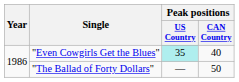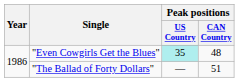"Even Cowgirls Get the Blues" | Peak positions / CAN Country: 40 -> 48
"The Ballad of Forty Dollars" | Peak positions / CAN Country: 50 -> 51
